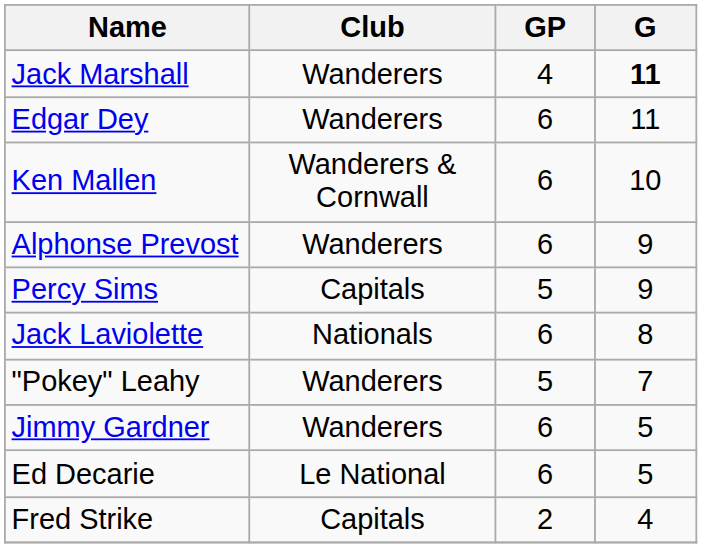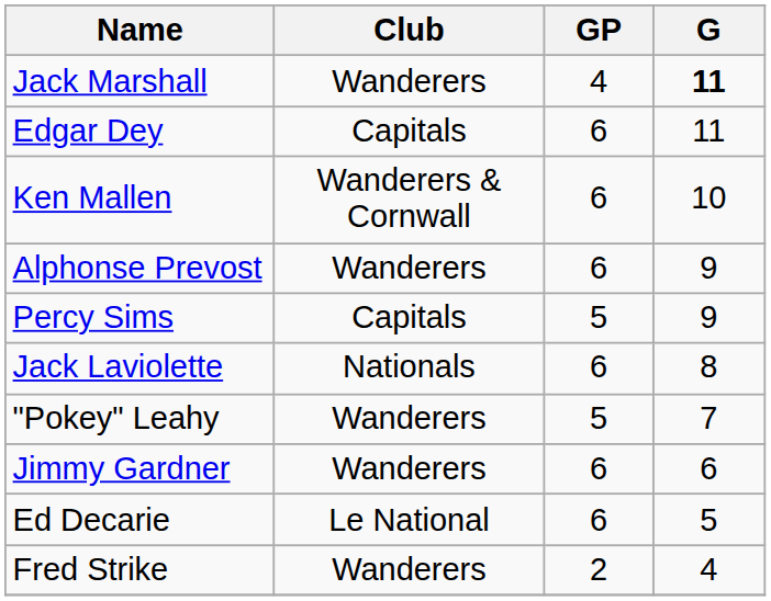Edgar Dey | Club: Wanderers -> Capitals
Jimmy Gardner | G: 5 -> 6
Fred Strike | Club: Capitals -> Wanderers
